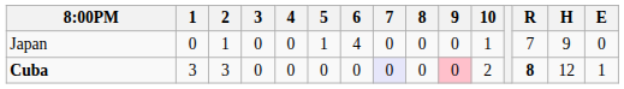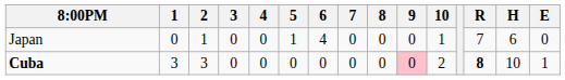Japan | H: 9 -> 6
Cuba | 7: lavender background -> no background
Cuba | H: 12 -> 10
